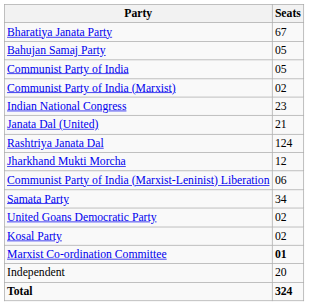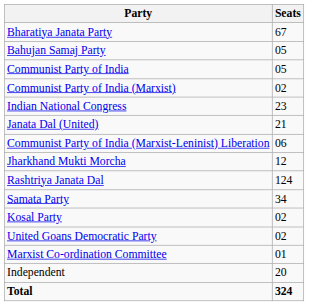rows swapped: Communist Party of India (Marxist-Leninist) Liberation <-> Rashtriya Janata Dal
rows swapped: United Goans Democratic Party <-> Kosal Party
Marxist Co-ordination Committee | Seats: bold -> normal
